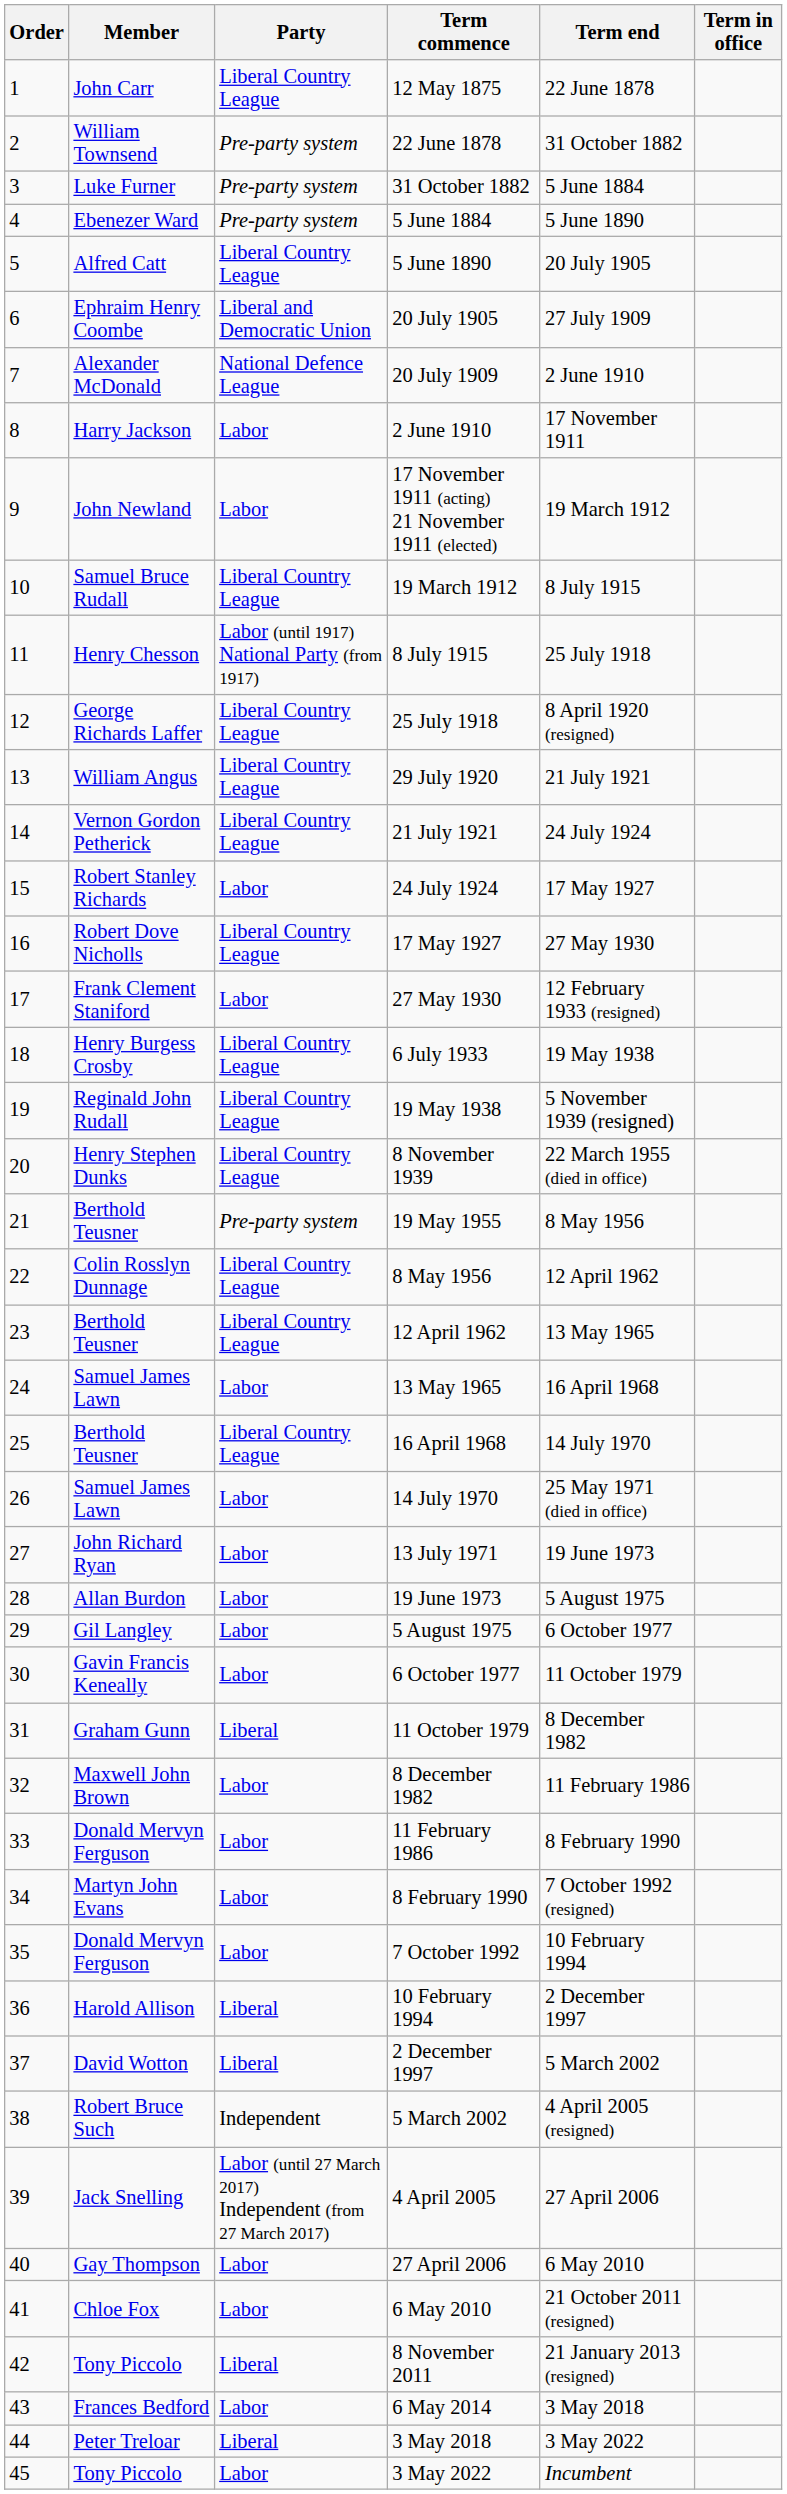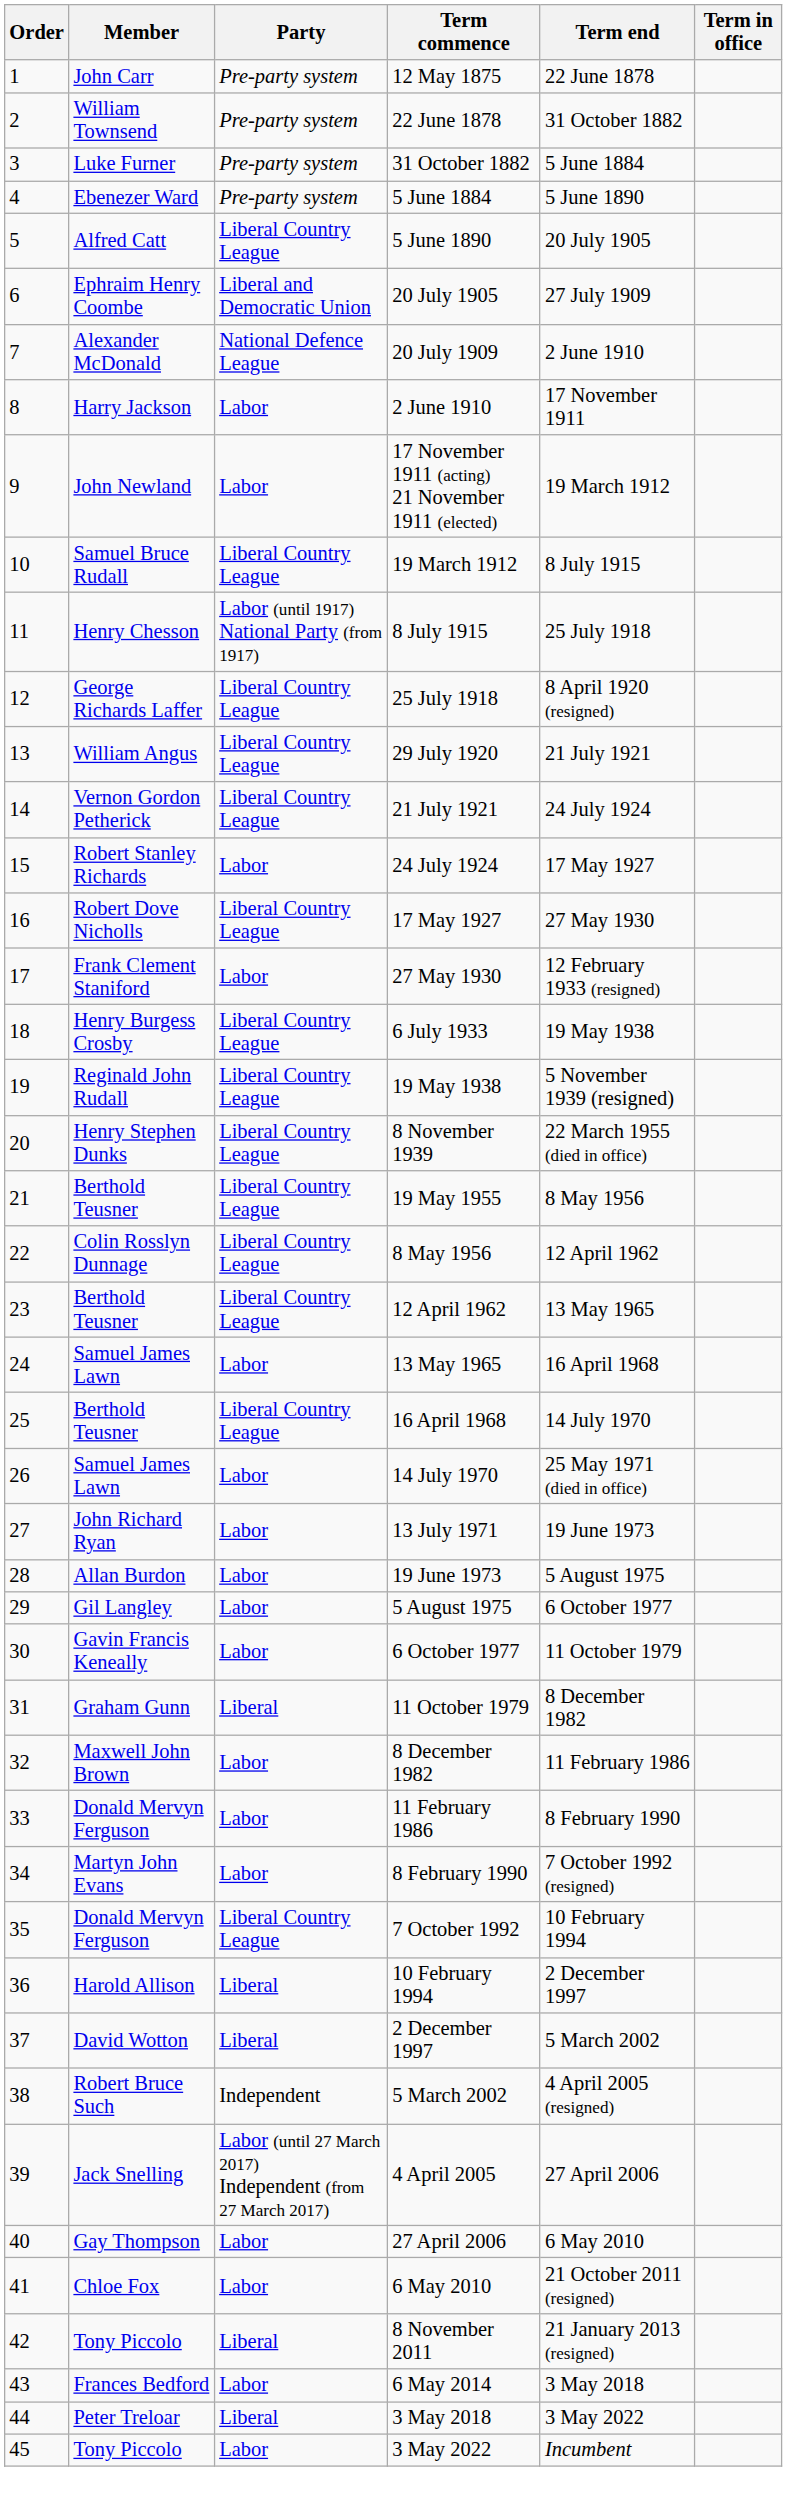12 May 1875 | Party: Liberal Country League -> Pre-party system
19 May 1955 | Party: Pre-party system -> Liberal Country League
7 October 1992 | Party: Labor -> Liberal Country League
